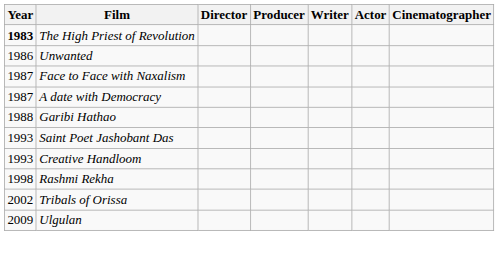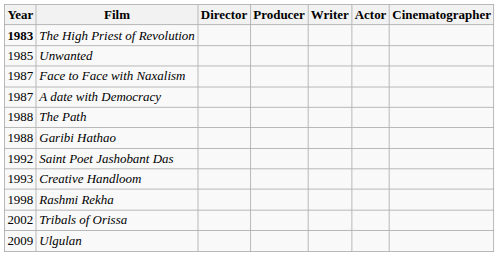Unwanted | Year: 1986 -> 1985
+ row: 1988 | The Path
Saint Poet Jashobant Das | Year: 1993 -> 1992
